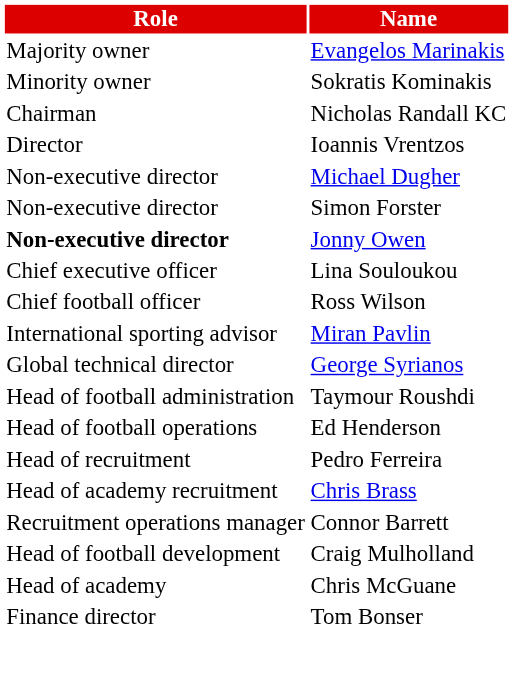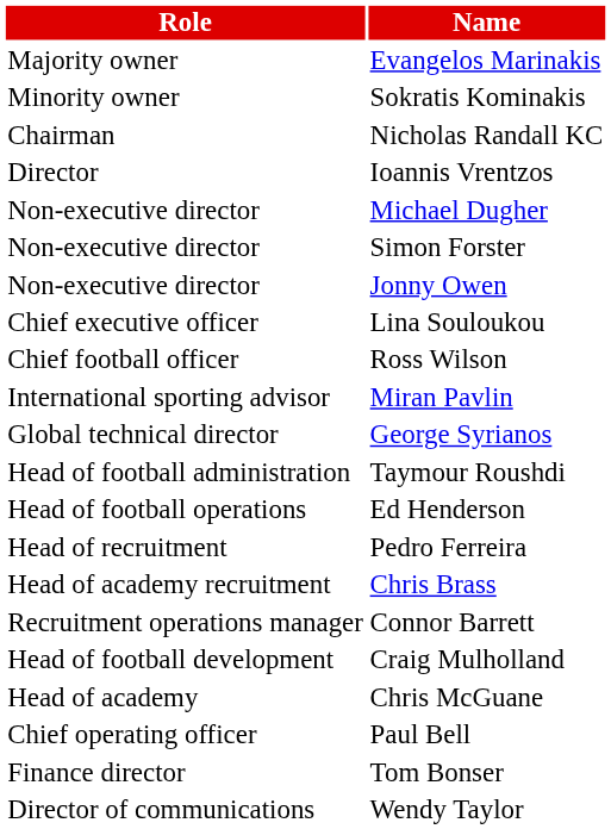Jonny Owen | Role: bold -> normal
+ row: Chief operating officer | Paul Bell
+ row: Director of communications | Wendy Taylor
